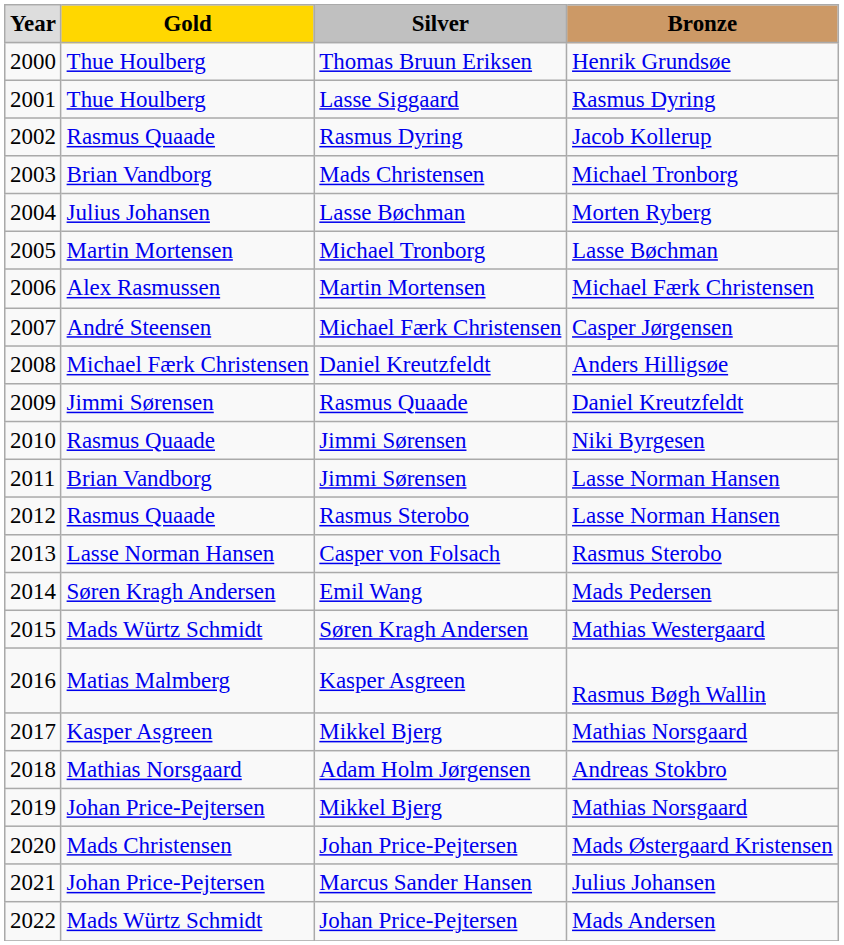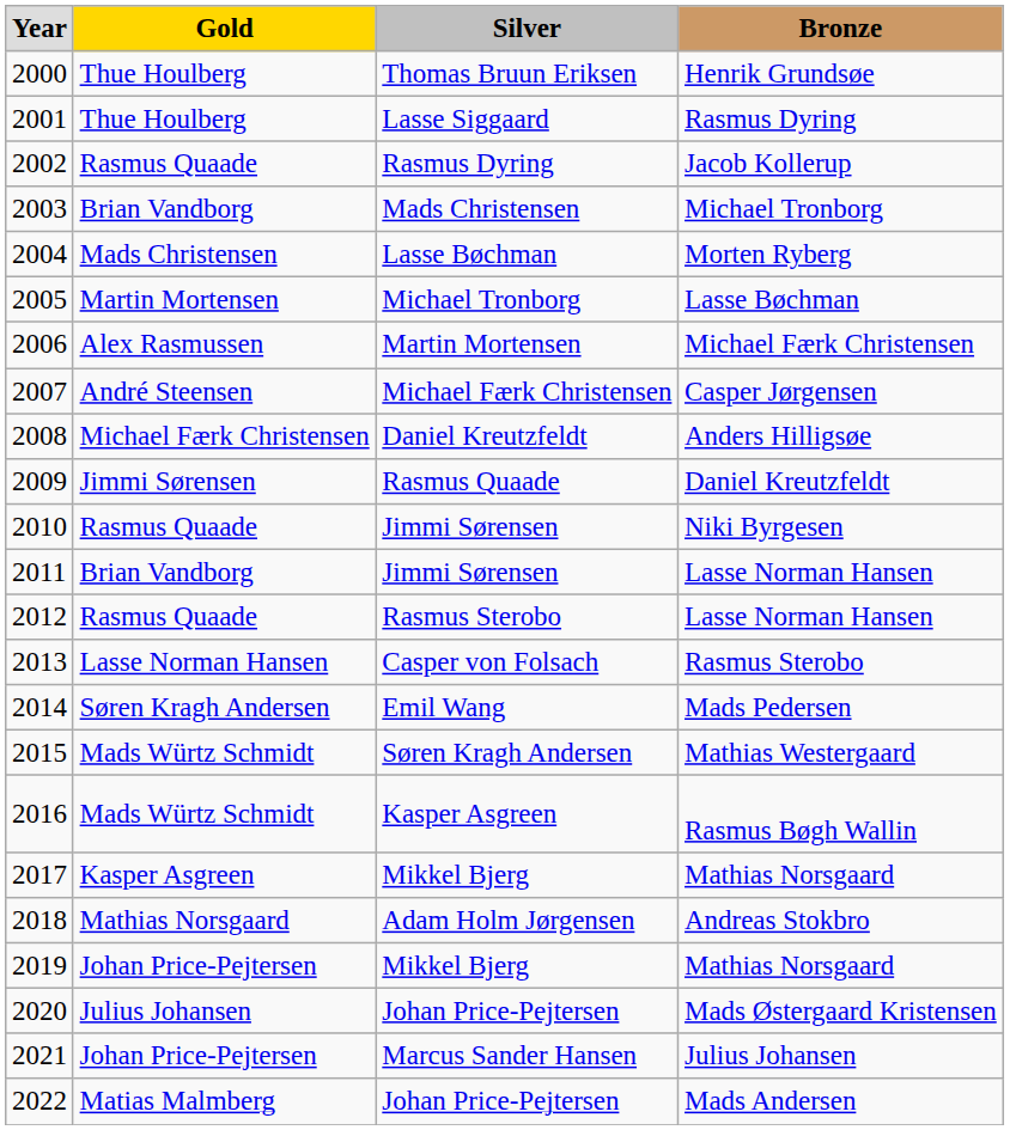Morten Ryberg | column 2: Julius Johansen -> Mads Christensen
Rasmus Bøgh Wallin | column 2: Matias Malmberg -> Mads Würtz Schmidt
Mads Østergaard Kristensen | column 2: Mads Christensen -> Julius Johansen
Mads Andersen | column 2: Mads Würtz Schmidt -> Matias Malmberg
